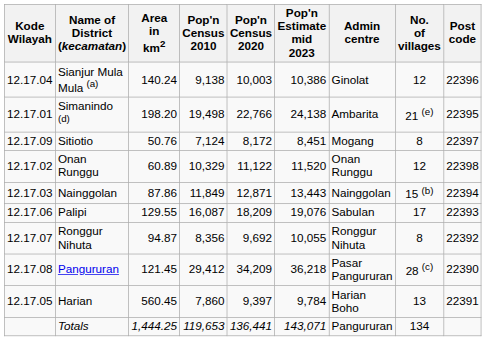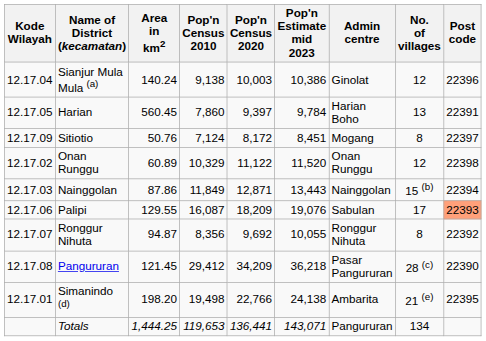rows swapped: Harian <-> Simanindo (d)
Palipi | Post code: no background -> lightsalmon background
